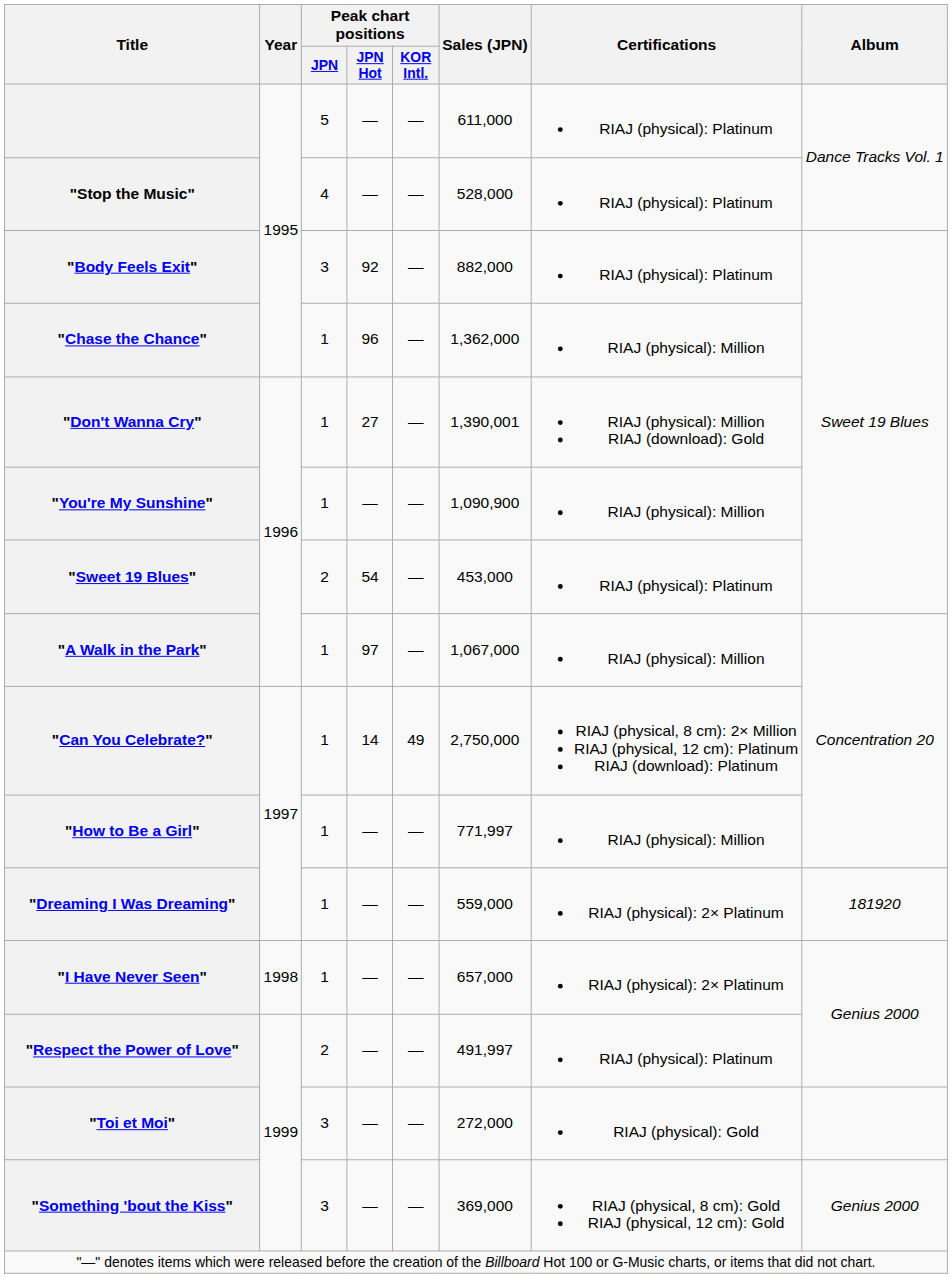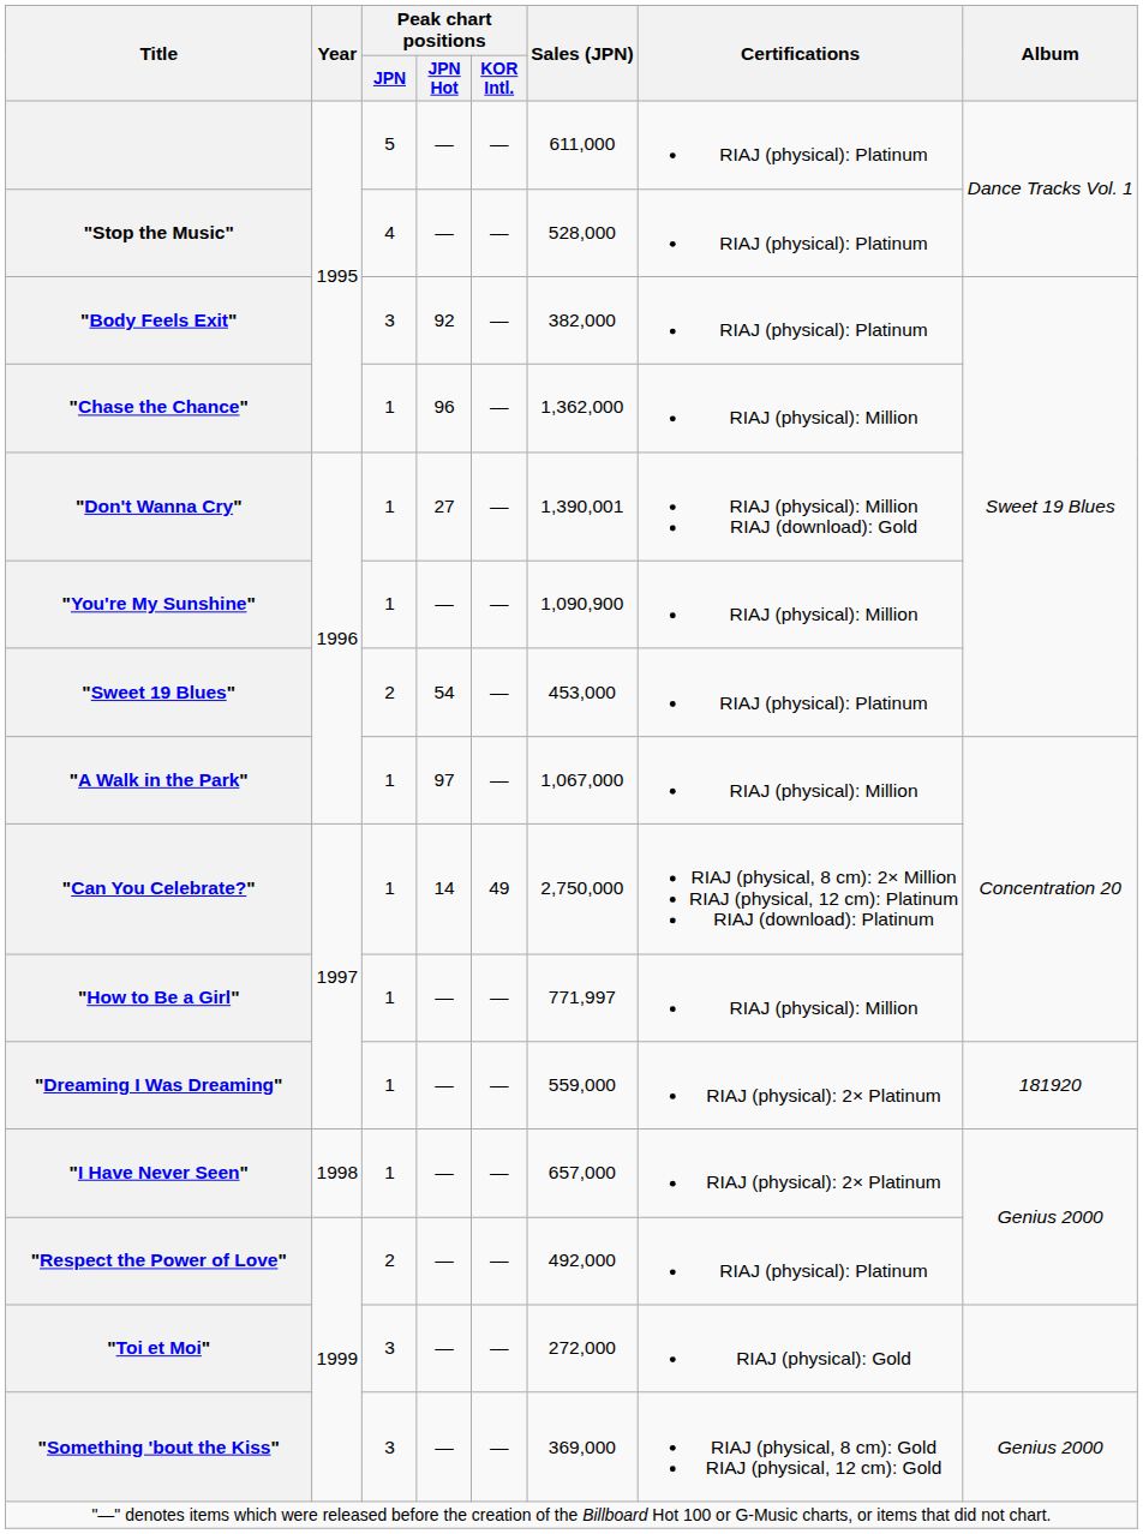"Body Feels Exit" | Sales (JPN): 882,000 -> 382,000
"Respect the Power of Love" | Sales (JPN): 491,997 -> 492,000
